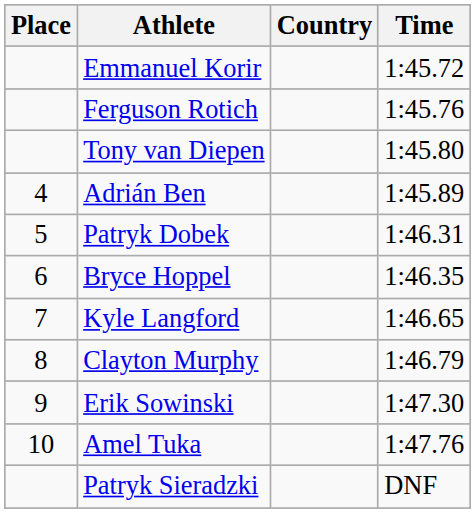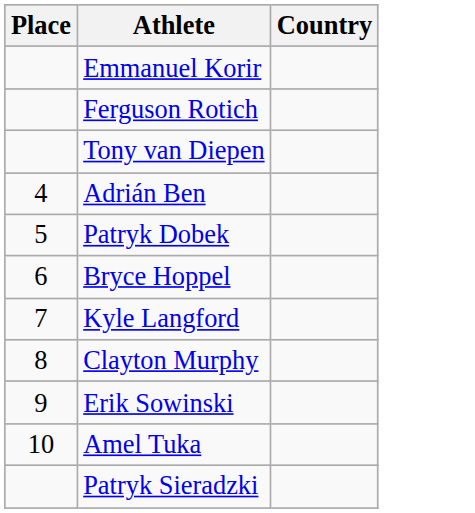- column: Time | 1:45.72 | 1:45.76 | 1:45.80 | 1:45.89 | 1:46.31 | 1:46.35 | 1:46.65 | 1:46.79 | 1:47.30 | 1:47.76 | DNF
